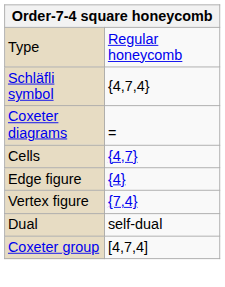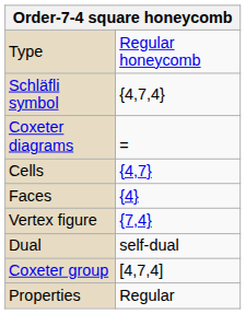+ row: Faces | {4}
- row: Edge figure | {4}
+ row: Properties | Regular
